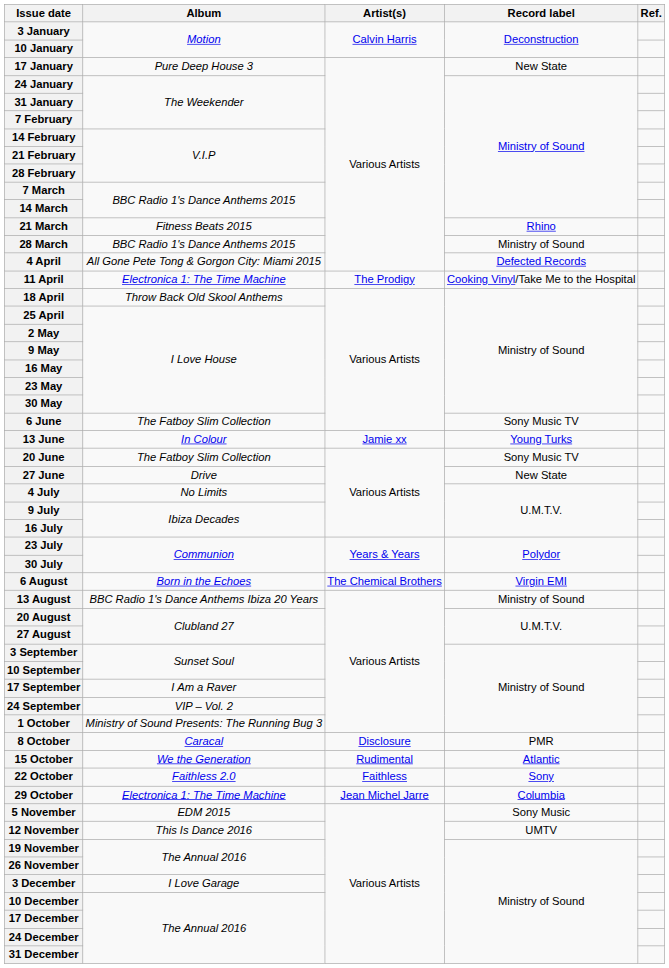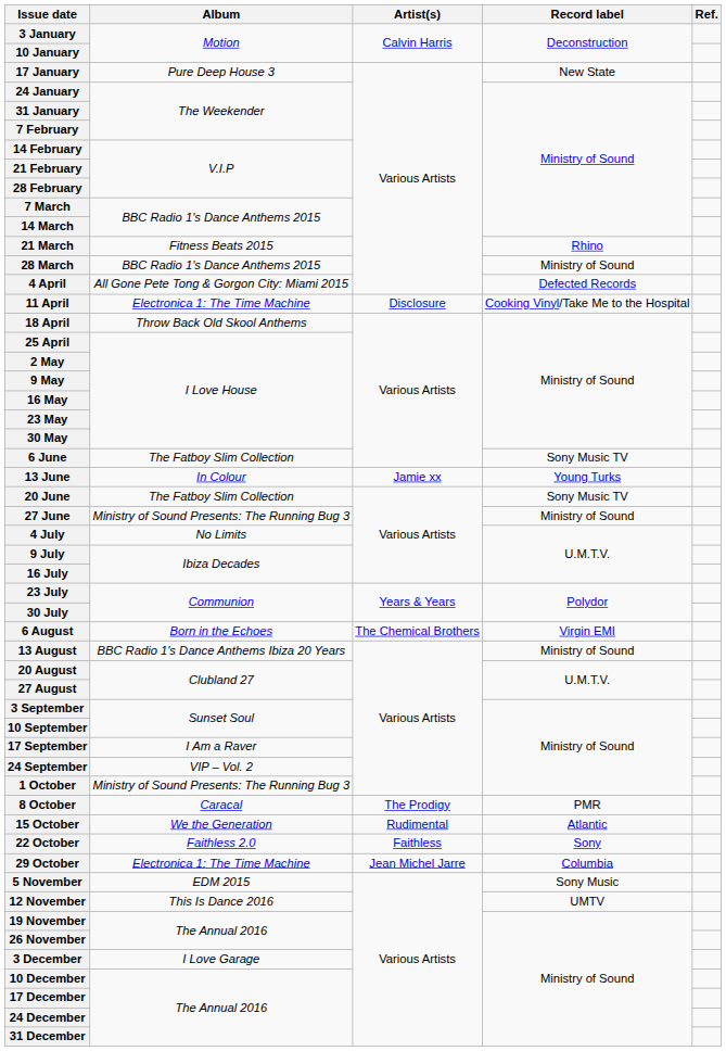11 April | Artist(s): The Prodigy -> Disclosure
27 June | Album: Drive -> Ministry of Sound Presents: The Running Bug 3
27 June | Record label: New State -> Ministry of Sound
8 October | Artist(s): Disclosure -> The Prodigy
